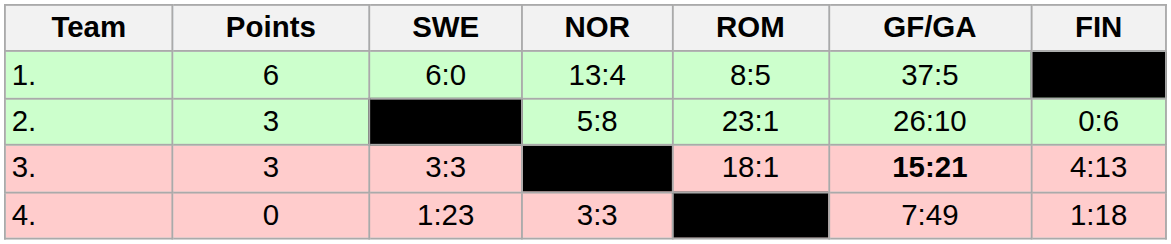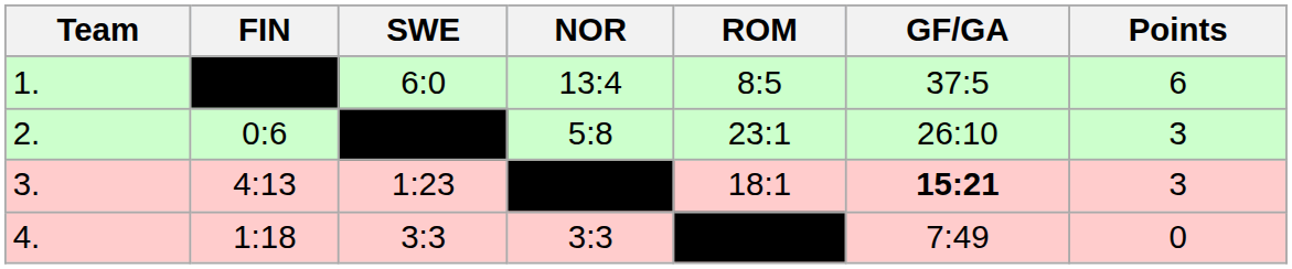columns swapped: FIN <-> Points
3. | SWE: 3:3 -> 1:23
4. | SWE: 1:23 -> 3:3
